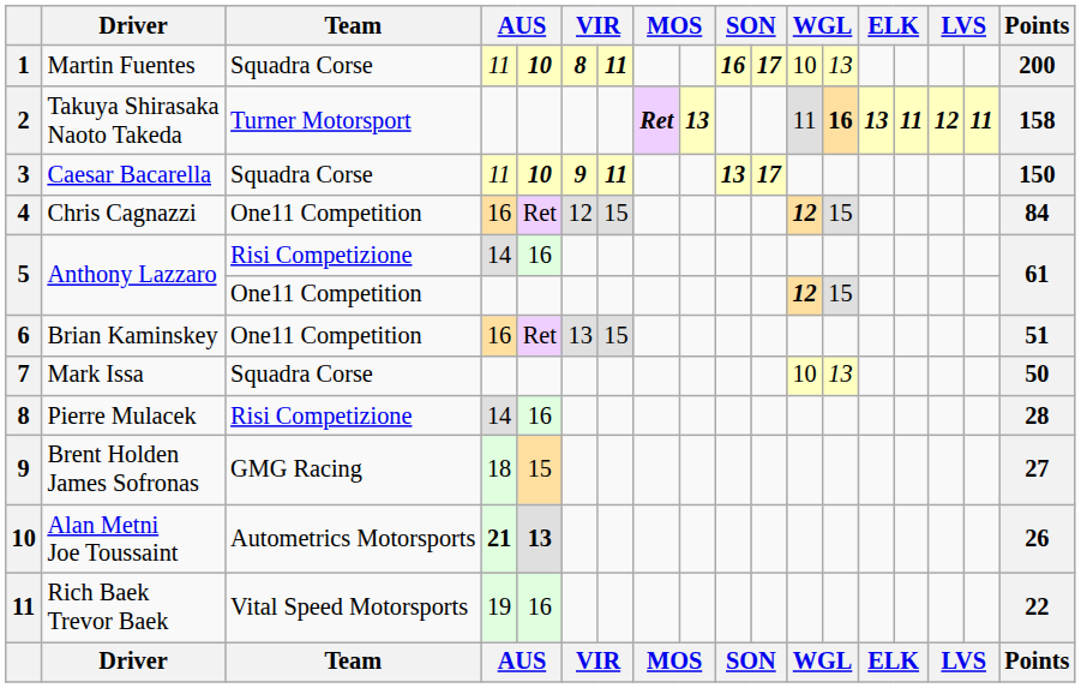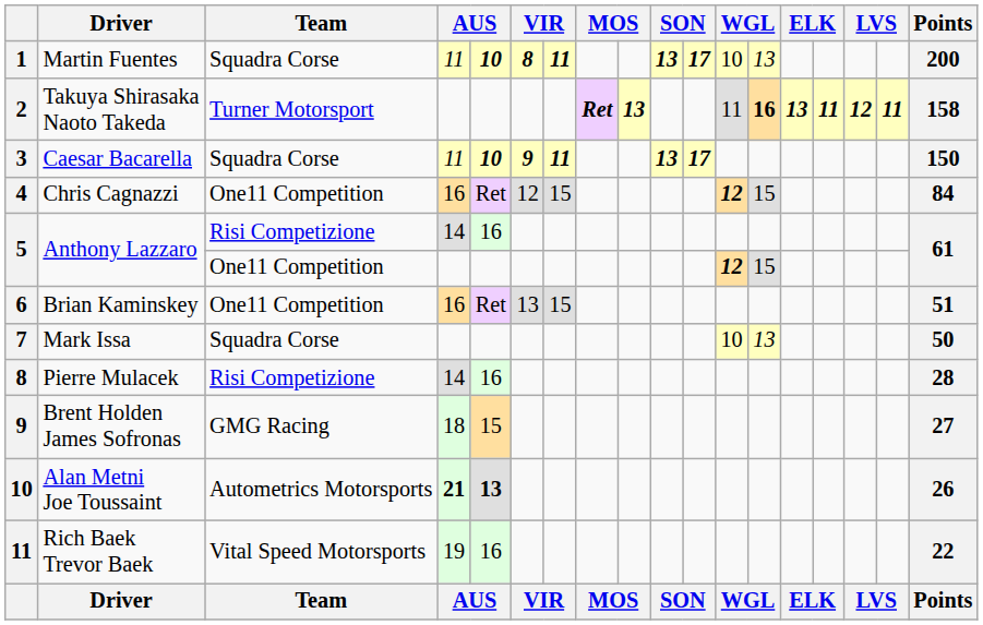Martin Fuentes | column 10: 16 -> 13
